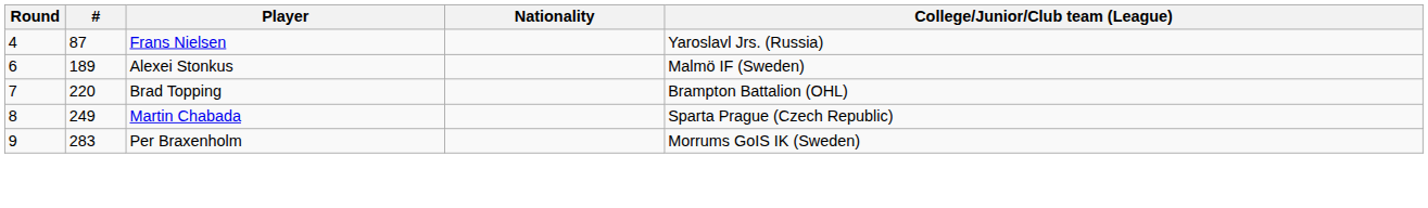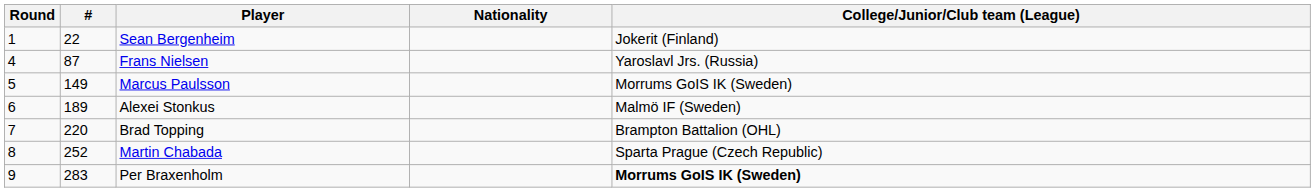+ row: 1 | 22 | Sean Bergenheim | Jokerit (Finland)
+ row: 5 | 149 | Marcus Paulsson | Morrums GoIS IK (Sweden)
Martin Chabada | #: 249 -> 252
Per Braxenholm | College/Junior/Club team (League): normal -> bold
